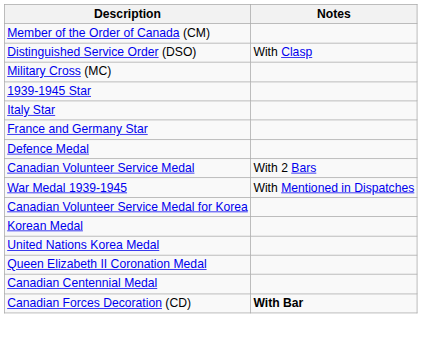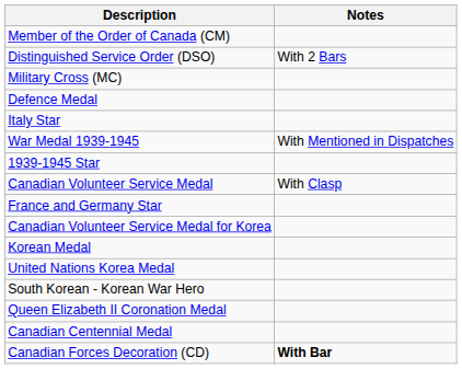Distinguished Service Order (DSO) | Notes: With Clasp -> With 2 Bars
rows swapped: 1939-1945 Star <-> Defence Medal
rows swapped: France and Germany Star <-> War Medal 1939-1945
Canadian Volunteer Service Medal | Notes: With 2 Bars -> With Clasp
+ row: South Korean - Korean War Hero
